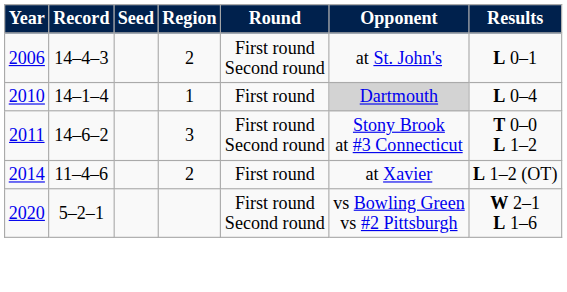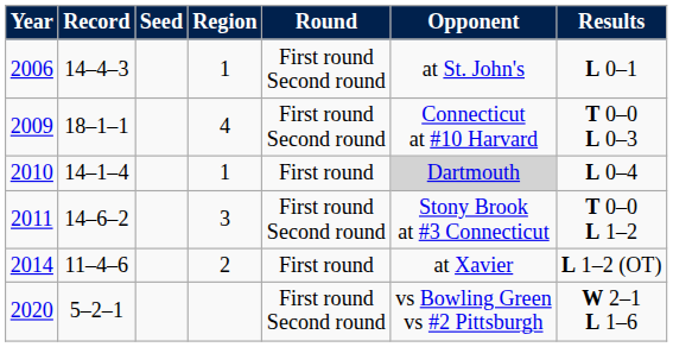2006 | Region: 2 -> 1
+ row: 2009 | 18–1–1 | 4 | First round Second round | Connecticut at #10 Harvard | T 0–0 L 0–3
